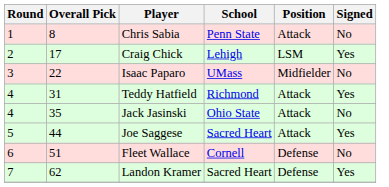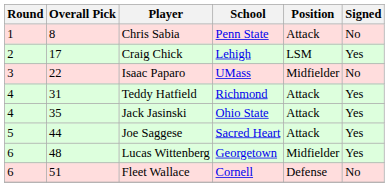Jack Jasinski | Signed: No -> Yes
+ row: 6 | 48 | Lucas Wittenberg | Georgetown | Midfielder | Yes
- row: 7 | 62 | Landon Kramer | Sacred Heart | Defense | Yes
